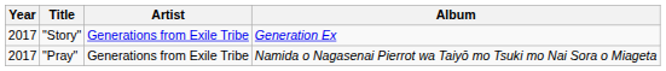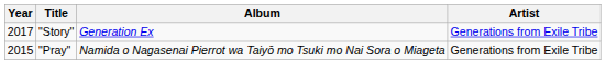columns swapped: Artist <-> Album
"Pray" | Year: 2017 -> 2015
